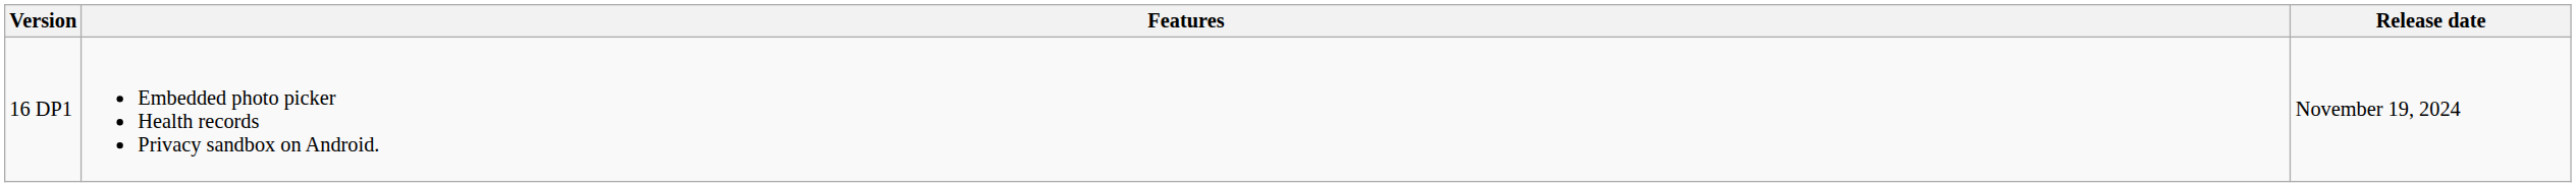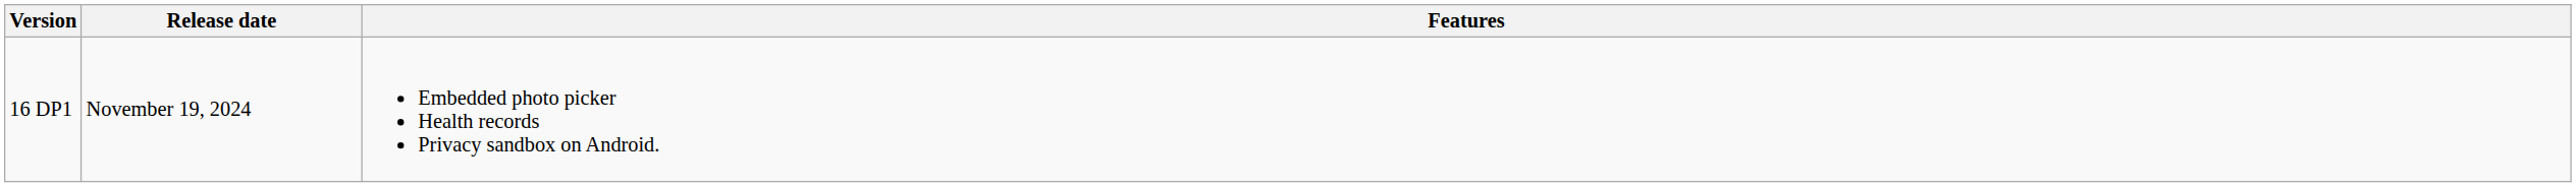columns swapped: Release date <-> Features
